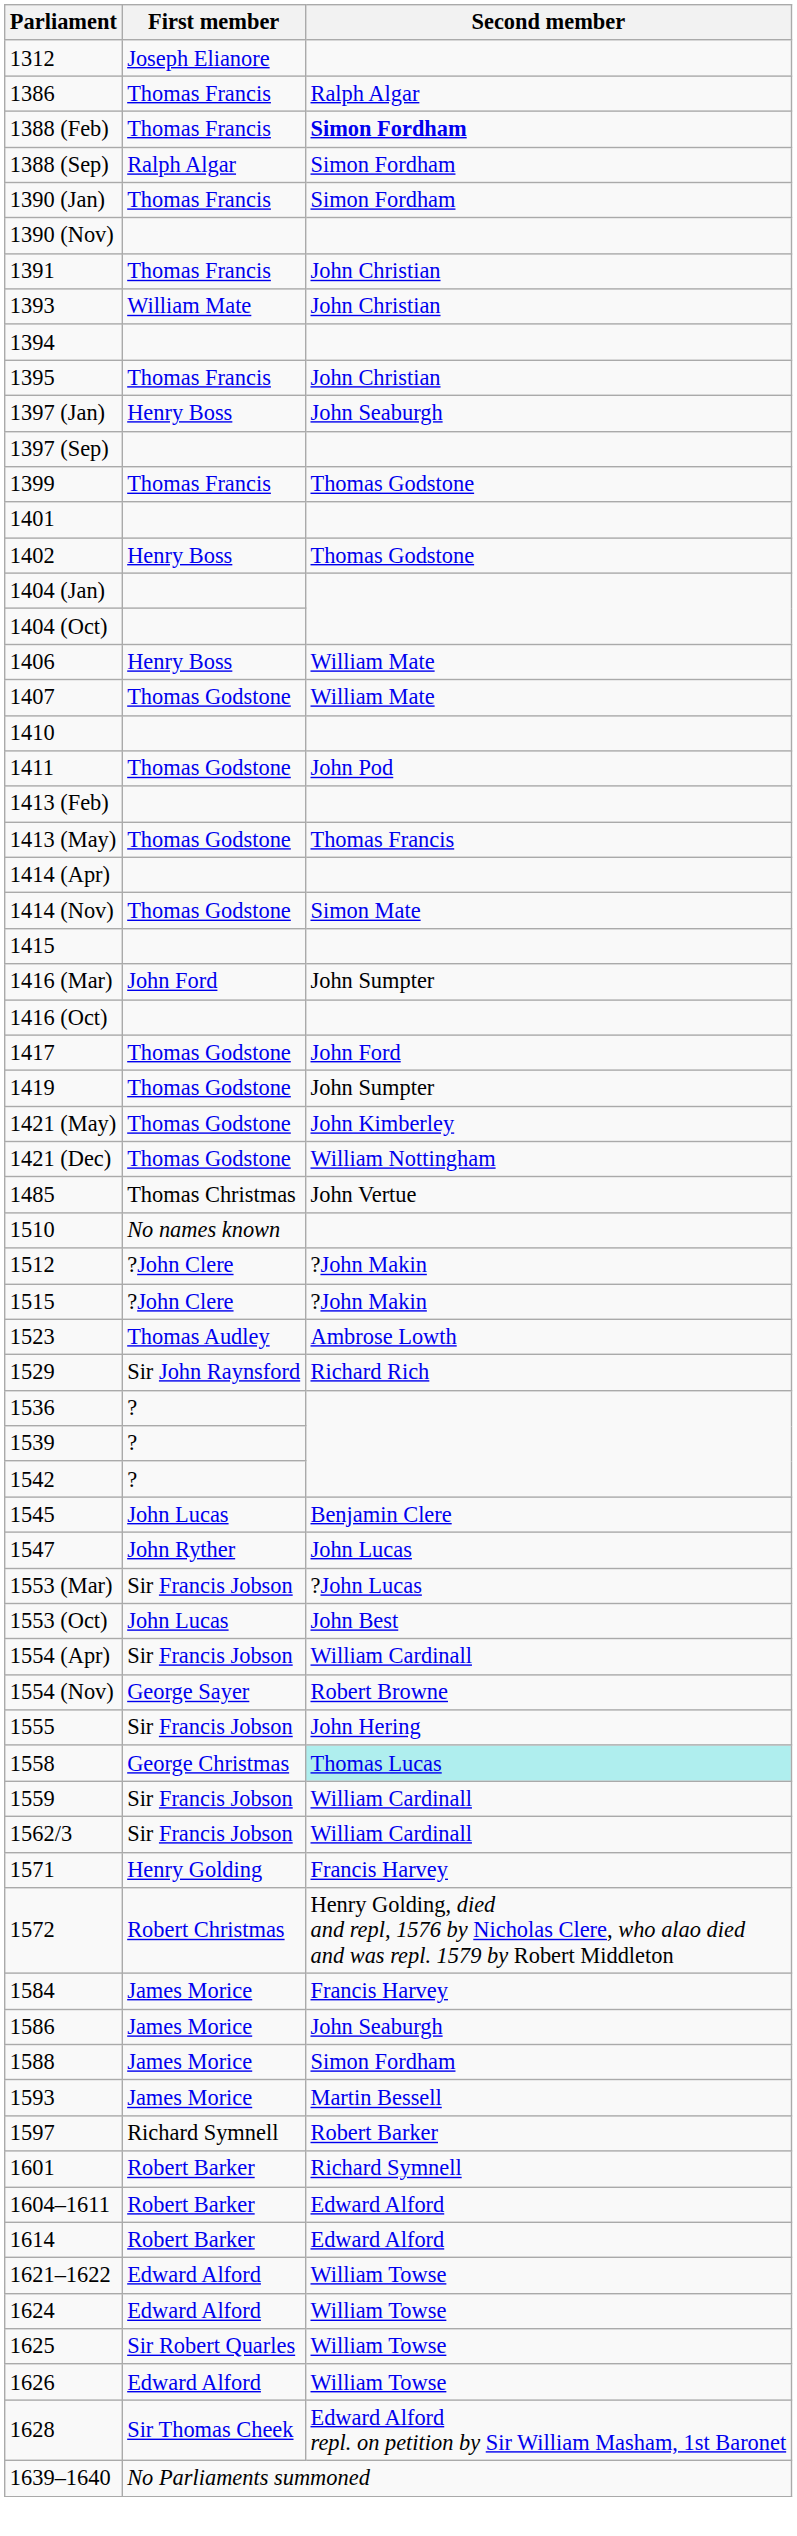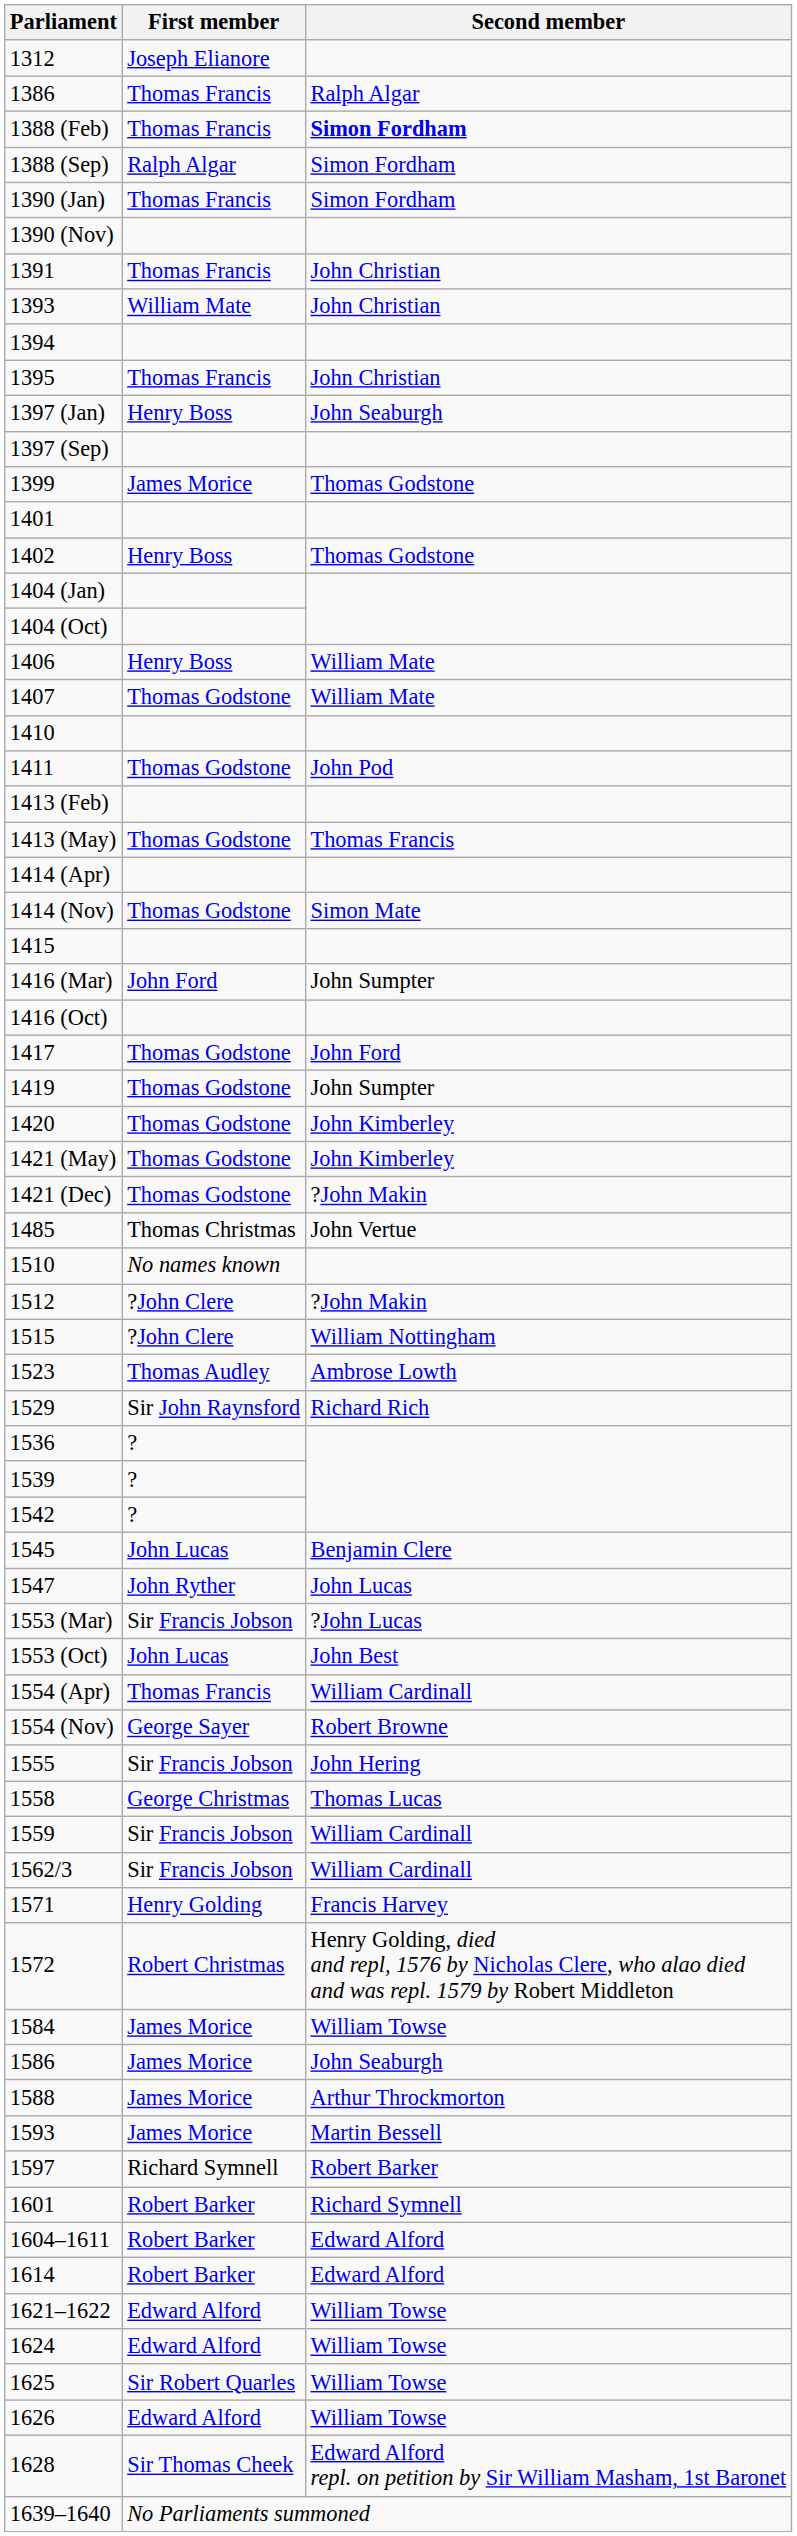1399 | First member: Thomas Francis -> James Morice
+ row: 1420 | Thomas Godstone | John Kimberley
1421 (Dec) | Second member: William Nottingham -> ?John Makin
1515 | Second member: ?John Makin -> William Nottingham
1554 (Apr) | First member: Sir Francis Jobson -> Thomas Francis
1558 | Second member: paleturquoise background -> no background
1584 | Second member: Francis Harvey -> William Towse
1588 | Second member: Simon Fordham -> Arthur Throckmorton
